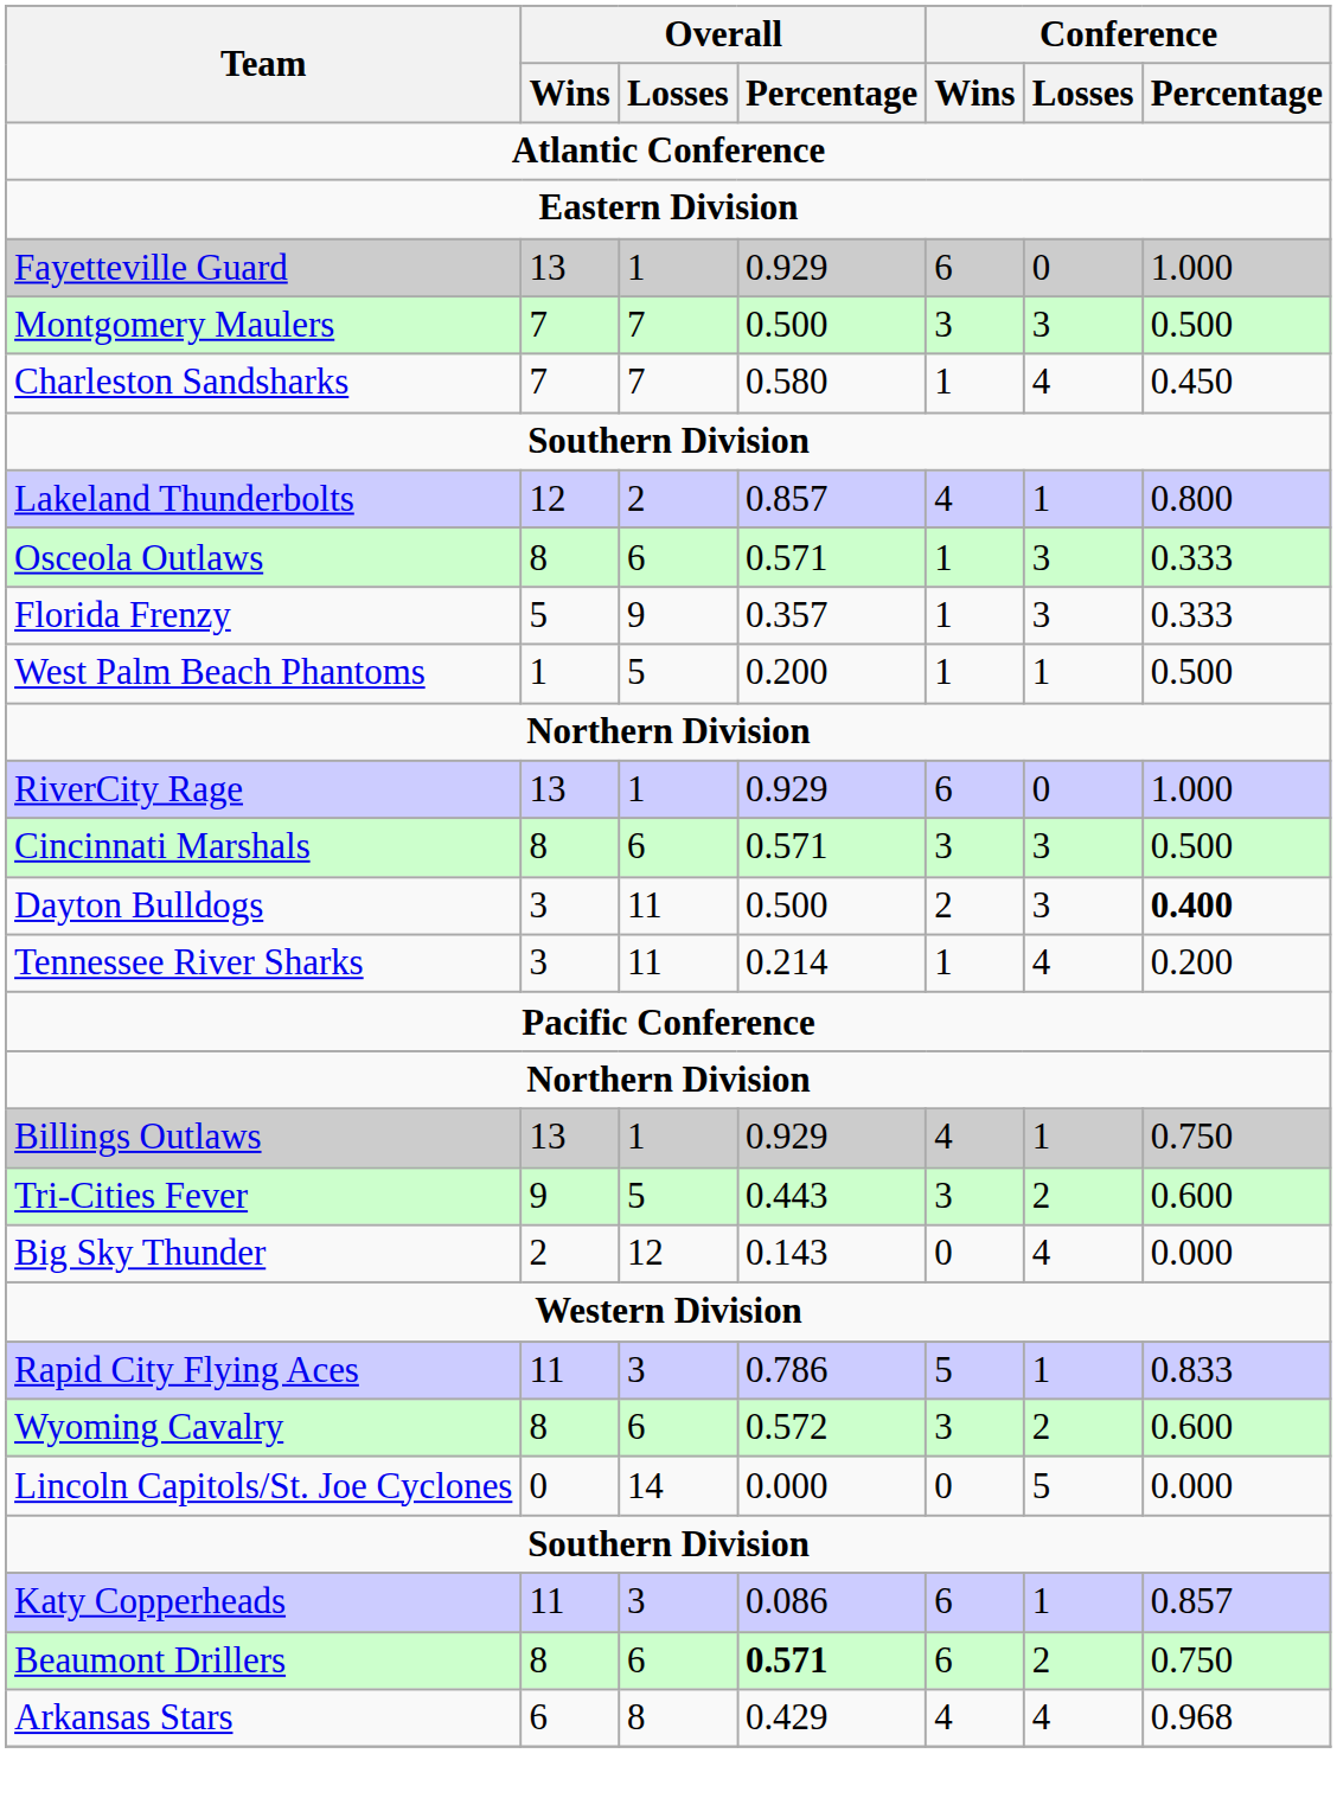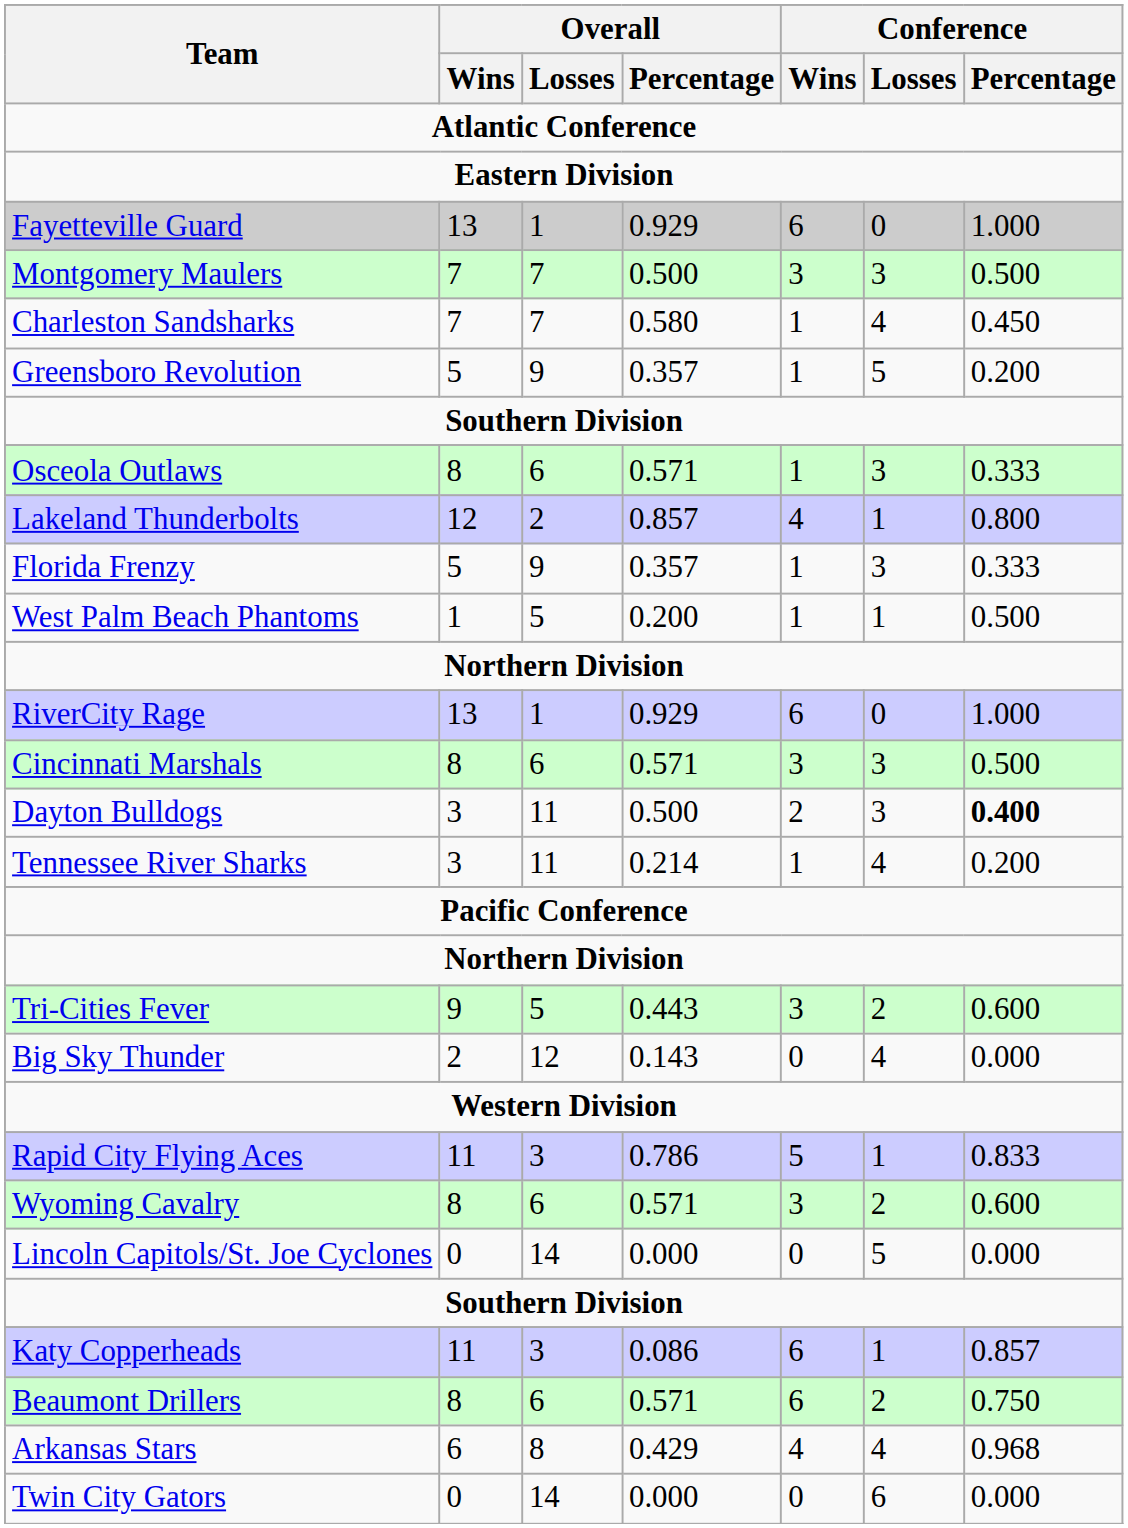+ row: Greensboro Revolution | 5 | 9 | 0.357 | 1 | 5 | 0.200
rows swapped: Lakeland Thunderbolts <-> Osceola Outlaws
- row: Billings Outlaws | 13 | 1 | 0.929 | 4 | 1 | 0.750
Wyoming Cavalry | Overall / Percentage: 0.572 -> 0.571
Beaumont Drillers | Overall / Percentage: bold -> normal
+ row: Twin City Gators | 0 | 14 | 0.000 | 0 | 6 | 0.000
